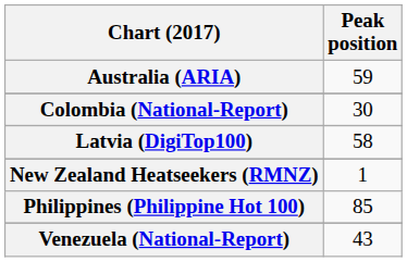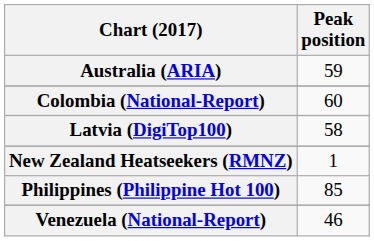Colombia (National-Report) | Peak position: 30 -> 60
Venezuela (National-Report) | Peak position: 43 -> 46
